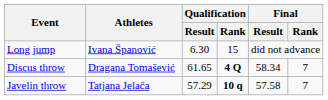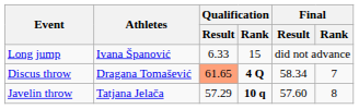Long jump | Qualification / Result: 6.30 -> 6.33
Discus throw | Qualification / Result: no background -> lightsalmon background
Javelin throw | Final / Result: 57.58 -> 57.60
Javelin throw | Final / Rank: 7 -> 8
